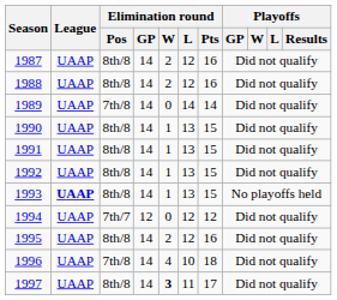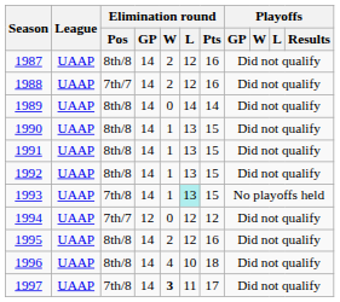1988 | Elimination round / Pos: 8th/8 -> 7th/7
1989 | Elimination round / Pos: 7th/8 -> 8th/8
1993 | League: bold -> normal
1993 | Elimination round / Pos: 8th/8 -> 7th/8
1993 | Elimination round / L: no background -> paleturquoise background
1996 | Elimination round / Pos: 7th/8 -> 8th/8
1997 | Elimination round / Pos: 8th/8 -> 7th/8
